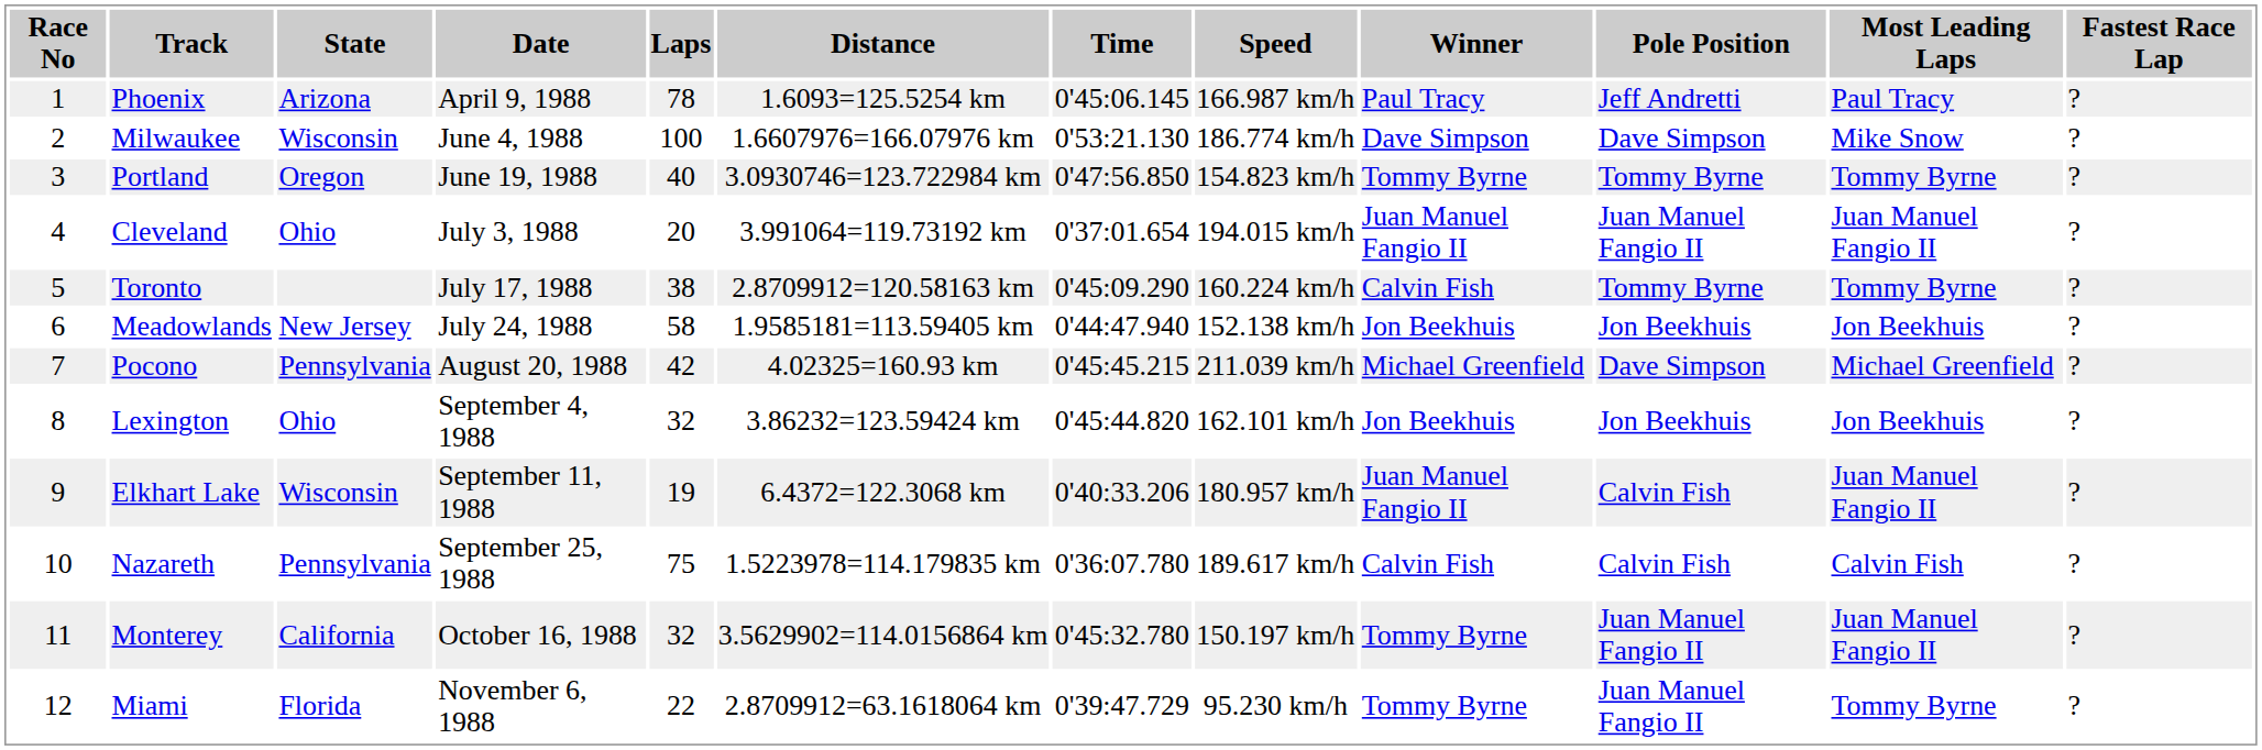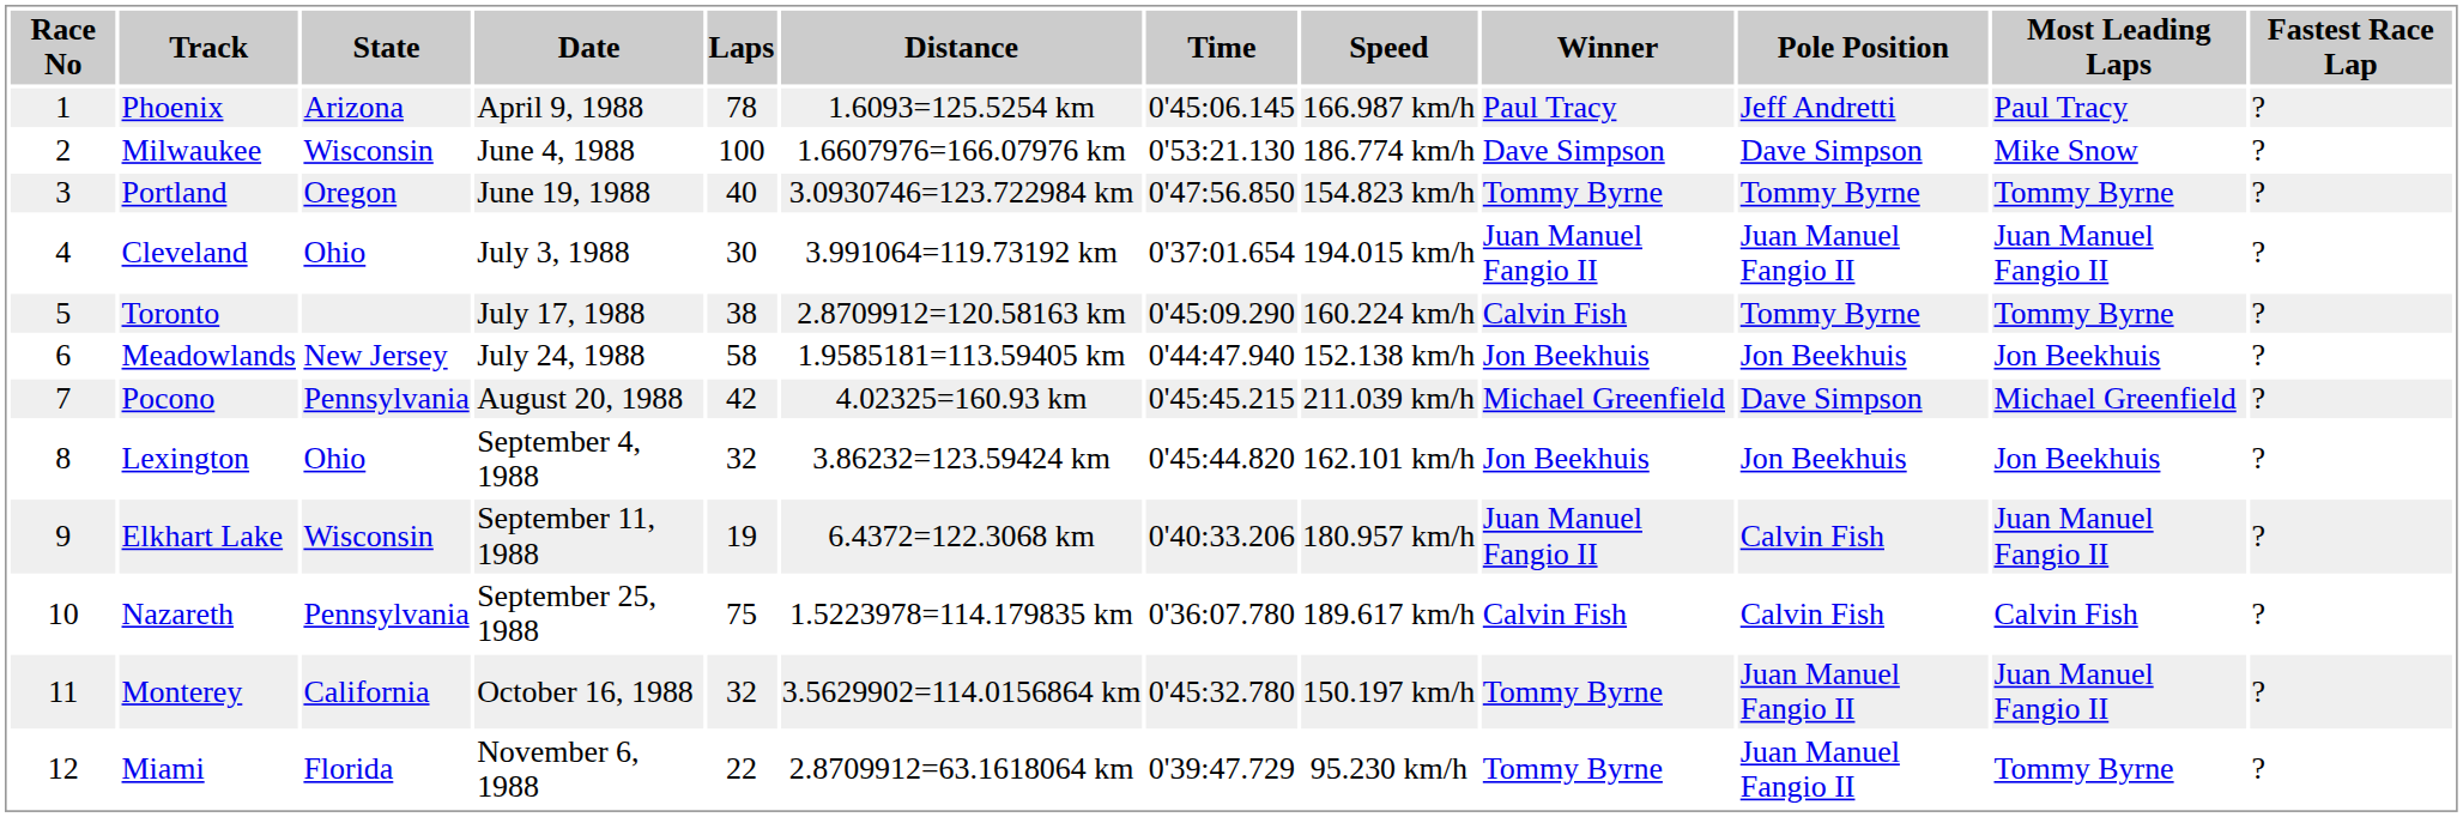Cleveland | Laps: 20 -> 30
